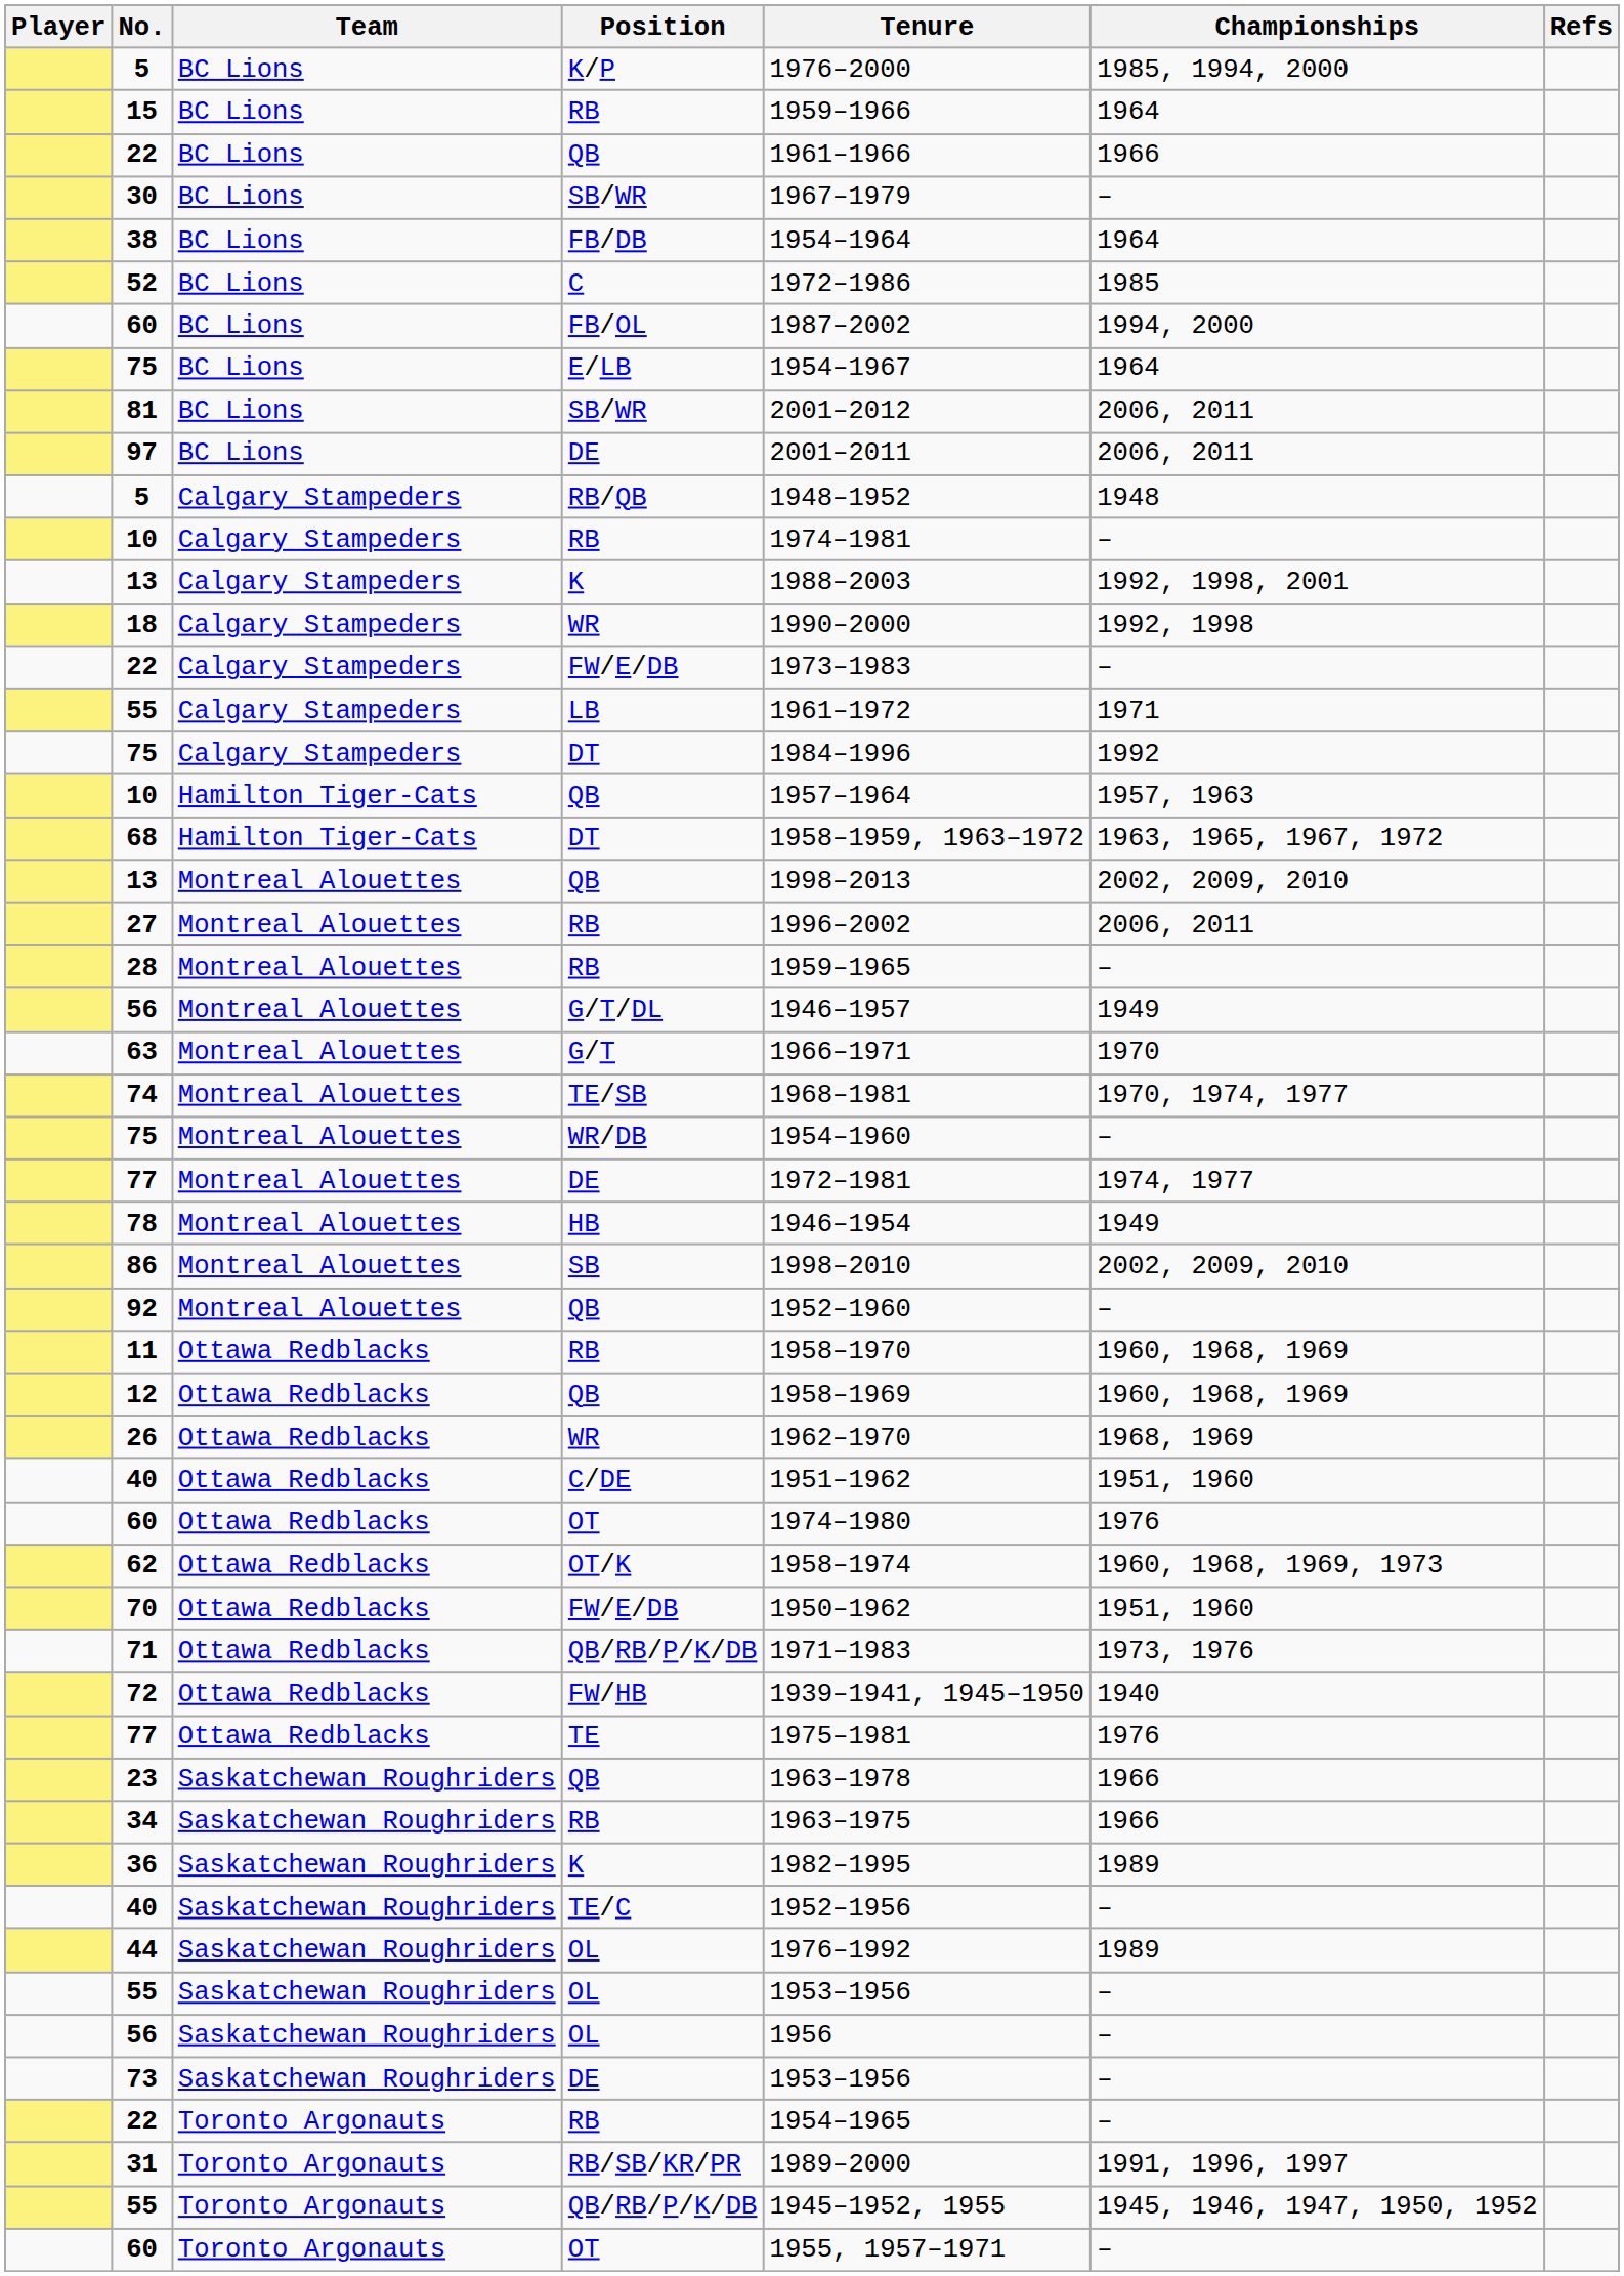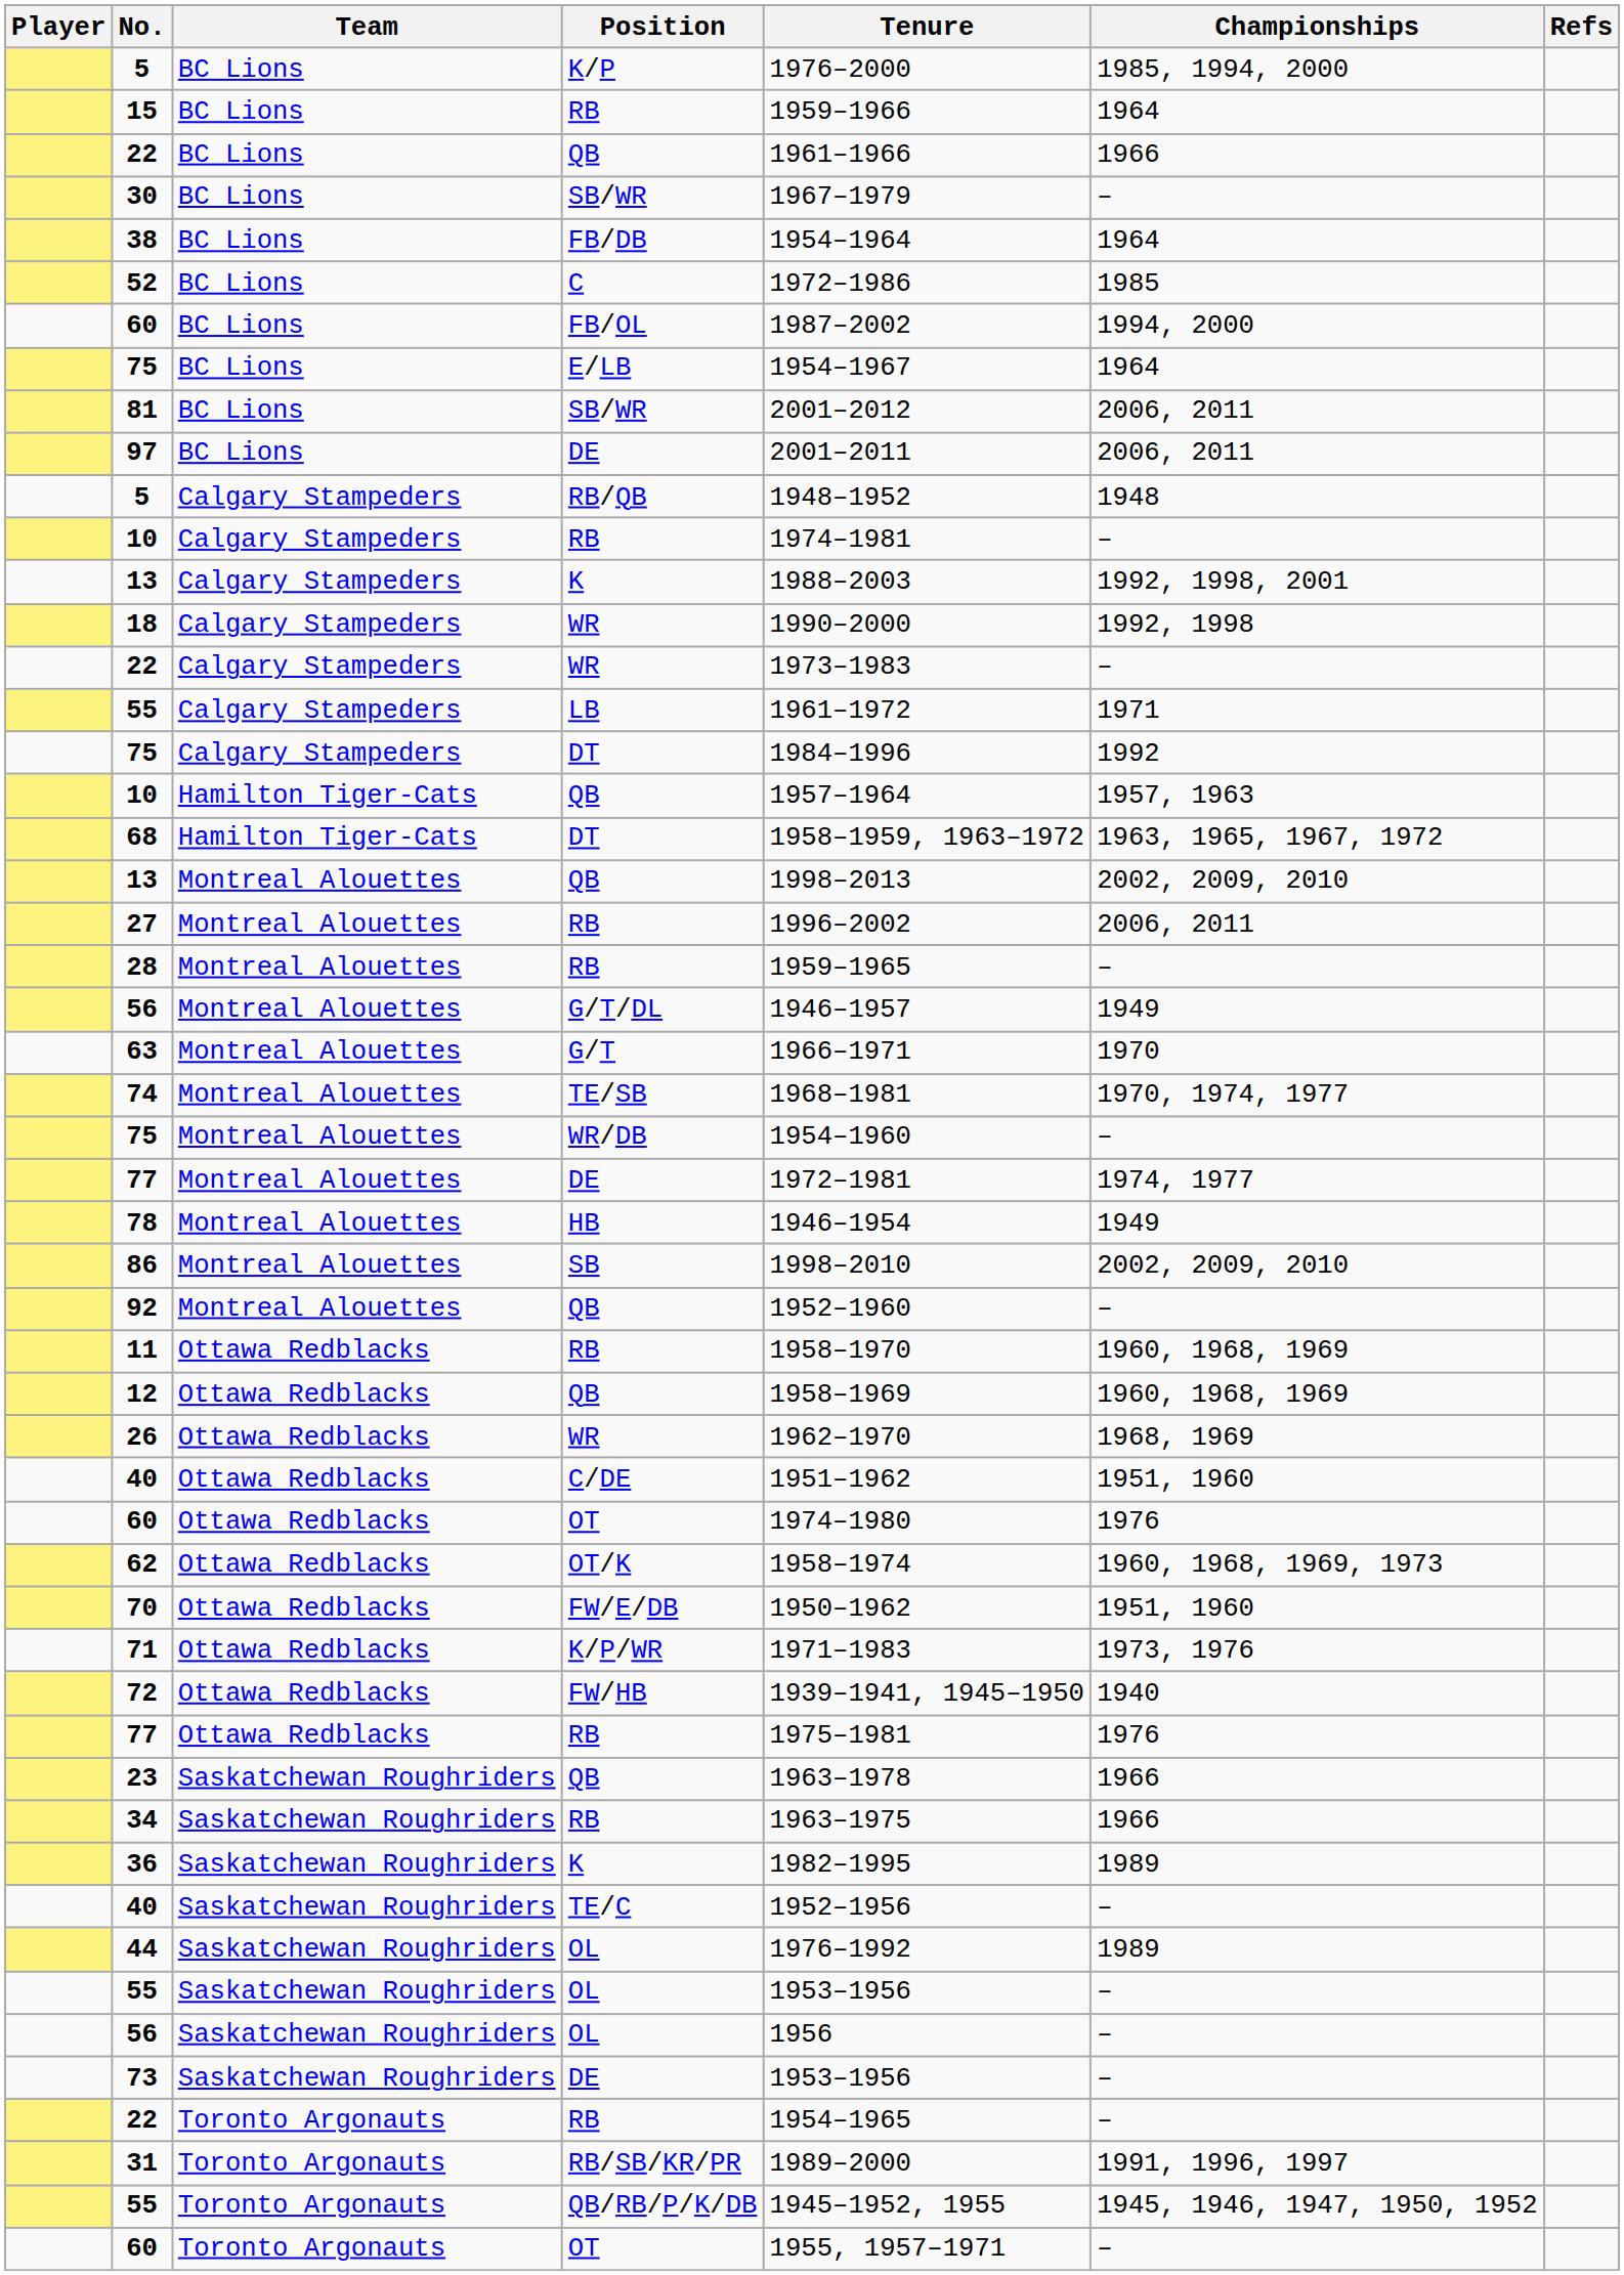22 / Calgary Stampeders | Position: FW/E/DB -> WR
71 | Position: QB/RB/P/K/DB -> K/P/WR
77 / Ottawa Redblacks | Position: TE -> RB
